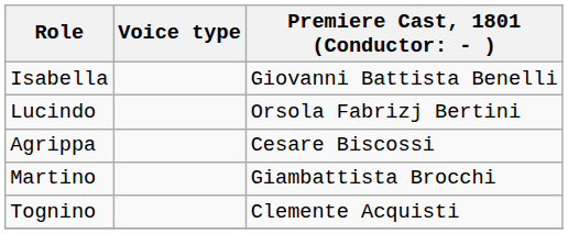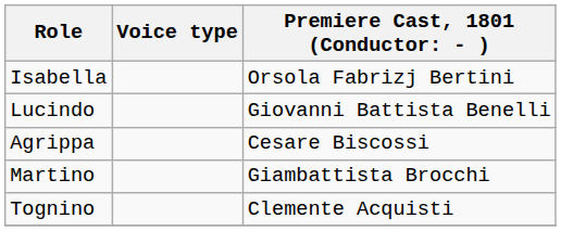Isabella | column 3: Giovanni Battista Benelli -> Orsola Fabrizj Bertini
Lucindo | column 3: Orsola Fabrizj Bertini -> Giovanni Battista Benelli
